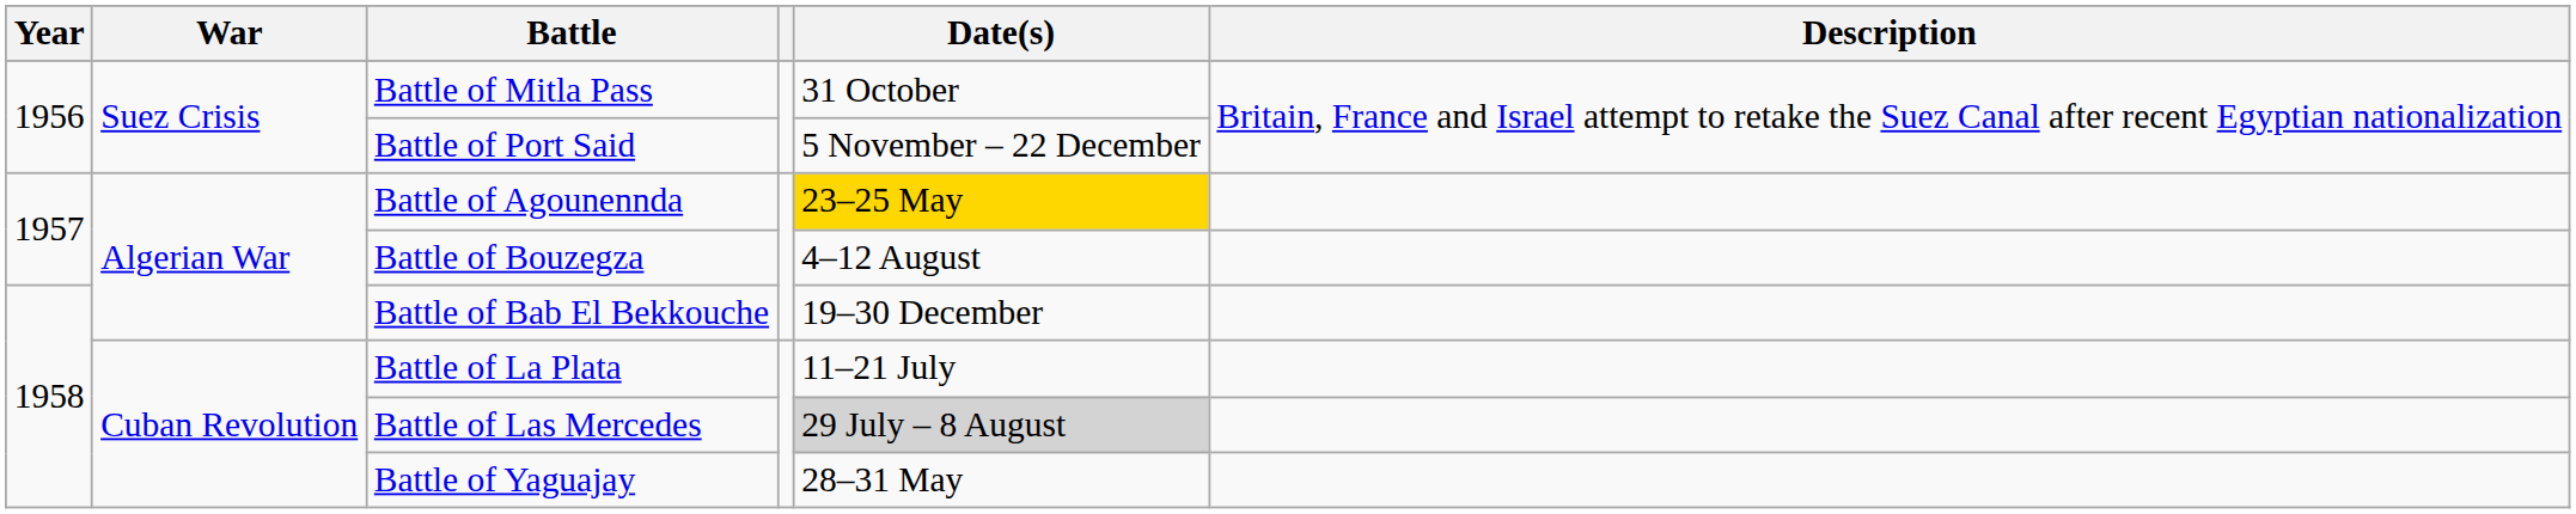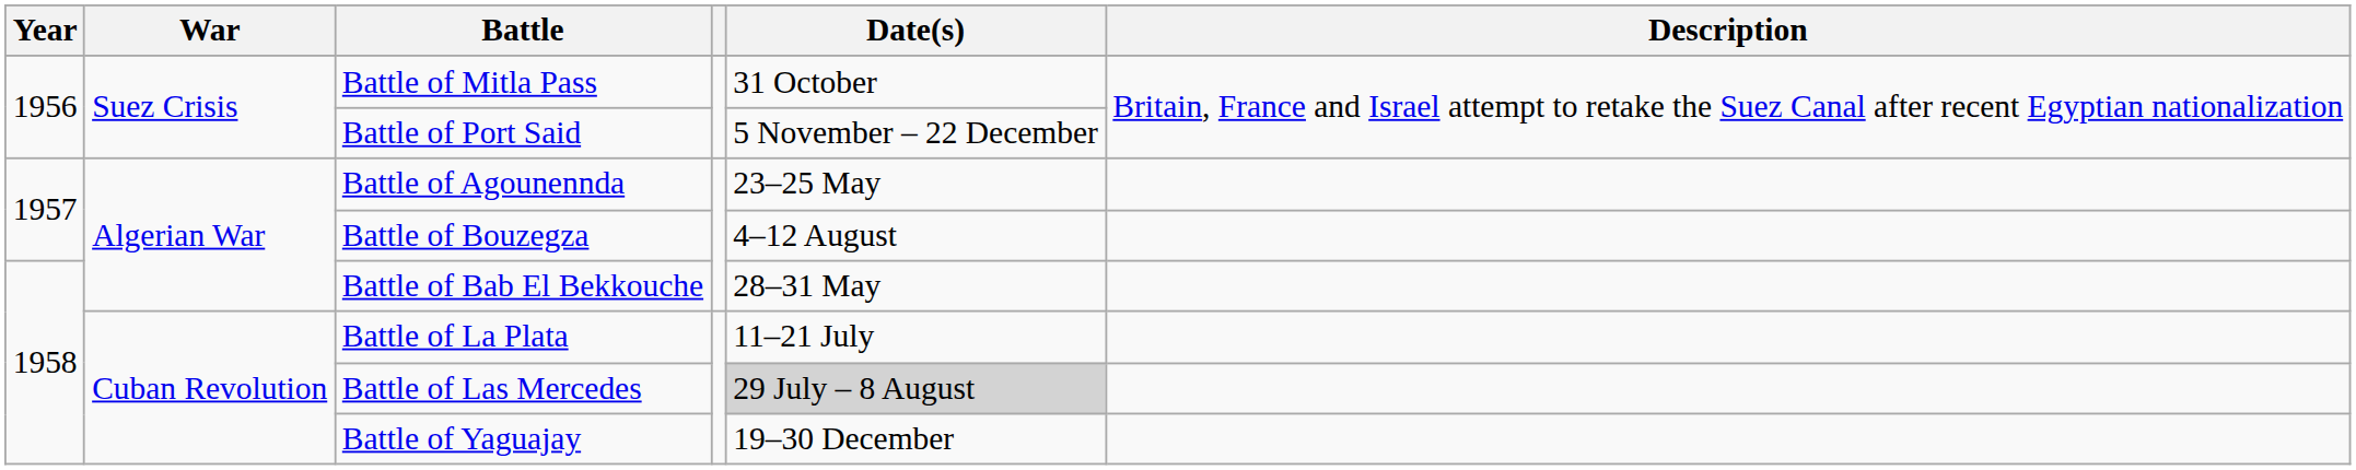Battle of Agounennda | Date(s): gold background -> no background
Battle of Bab El Bekkouche | Date(s): 19–30 December -> 28–31 May
Battle of Yaguajay | Date(s): 28–31 May -> 19–30 December
